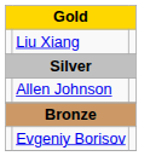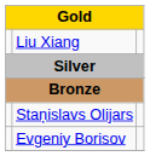- row: Allen Johnson
+ row: Staņislavs Olijars
